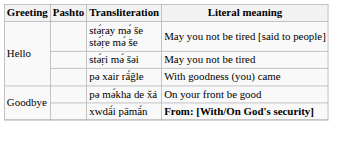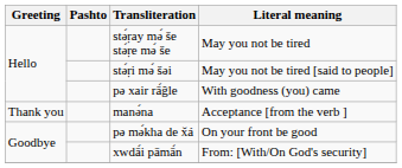stә́ṛay mә́ še stә́ṛe mә́ še | Literal meaning: May you not be tired [said to people] -> May you not be tired
stә́ṛi mә́ šəi | Literal meaning: May you not be tired -> May you not be tired [said to people]
+ row: Thank you | manә́na | Acceptance [from the verb ]
xwdā́i pāmā́n | Literal meaning: bold -> normal
